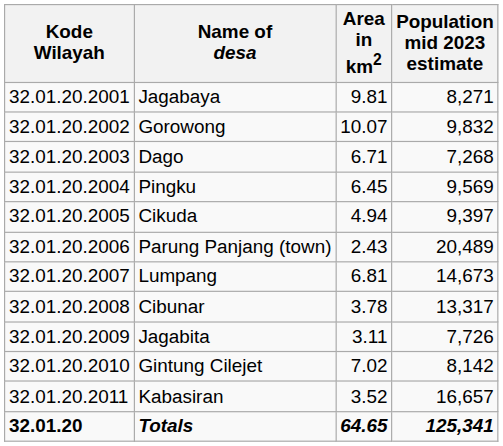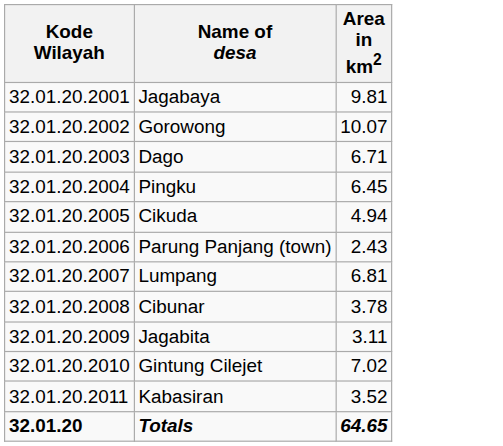- column: Population mid 2023 estimate | 8,271 | 9,832 | 7,268 | 9,569 | 9,397 | 20,489 | 14,673 | 13,317 | 7,726 | 8,142 | 16,657 | 125,341
